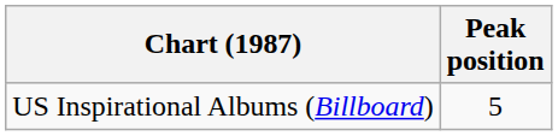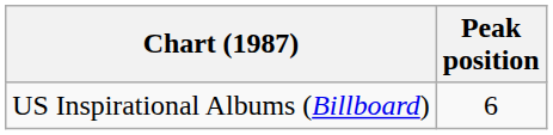US Inspirational Albums (Billboard) | Peak position: 5 -> 6
